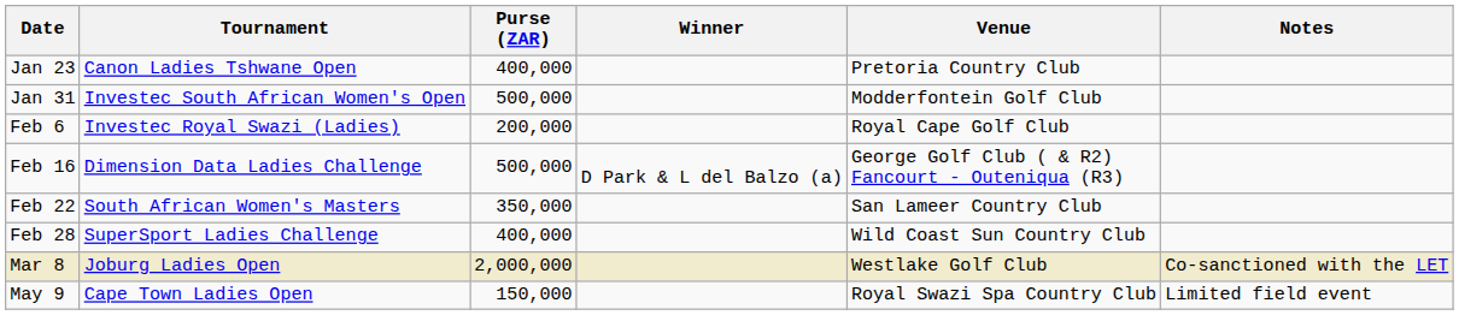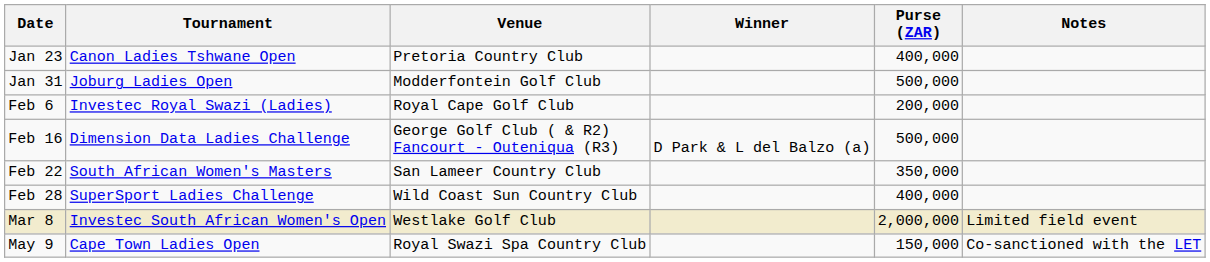columns swapped: Venue <-> Purse (ZAR)
Jan 31 | Tournament: Investec South African Women's Open -> Joburg Ladies Open
Mar 8 | Tournament: Joburg Ladies Open -> Investec South African Women's Open
Mar 8 | Notes: Co-sanctioned with the LET -> Limited field event
May 9 | Notes: Limited field event -> Co-sanctioned with the LET
